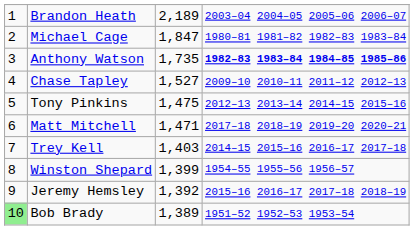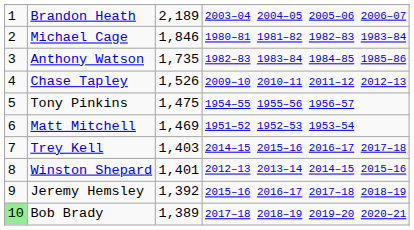Michael Cage | column 3: 1,847 -> 1,846
Anthony Watson | column 4: bold -> normal
Chase Tapley | column 3: 1,527 -> 1,526
Tony Pinkins | column 4: 2012–13 2013–14 2014–15 2015–16 -> 1954–55 1955–56 1956–57
Matt Mitchell | column 3: 1,471 -> 1,469
Matt Mitchell | column 4: 2017–18 2018–19 2019–20 2020–21 -> 1951–52 1952–53 1953–54
Winston Shepard | column 3: 1,399 -> 1,401
Winston Shepard | column 4: 1954–55 1955–56 1956–57 -> 2012–13 2013–14 2014–15 2015–16
Bob Brady | column 4: 1951–52 1952–53 1953–54 -> 2017–18 2018–19 2019–20 2020–21
